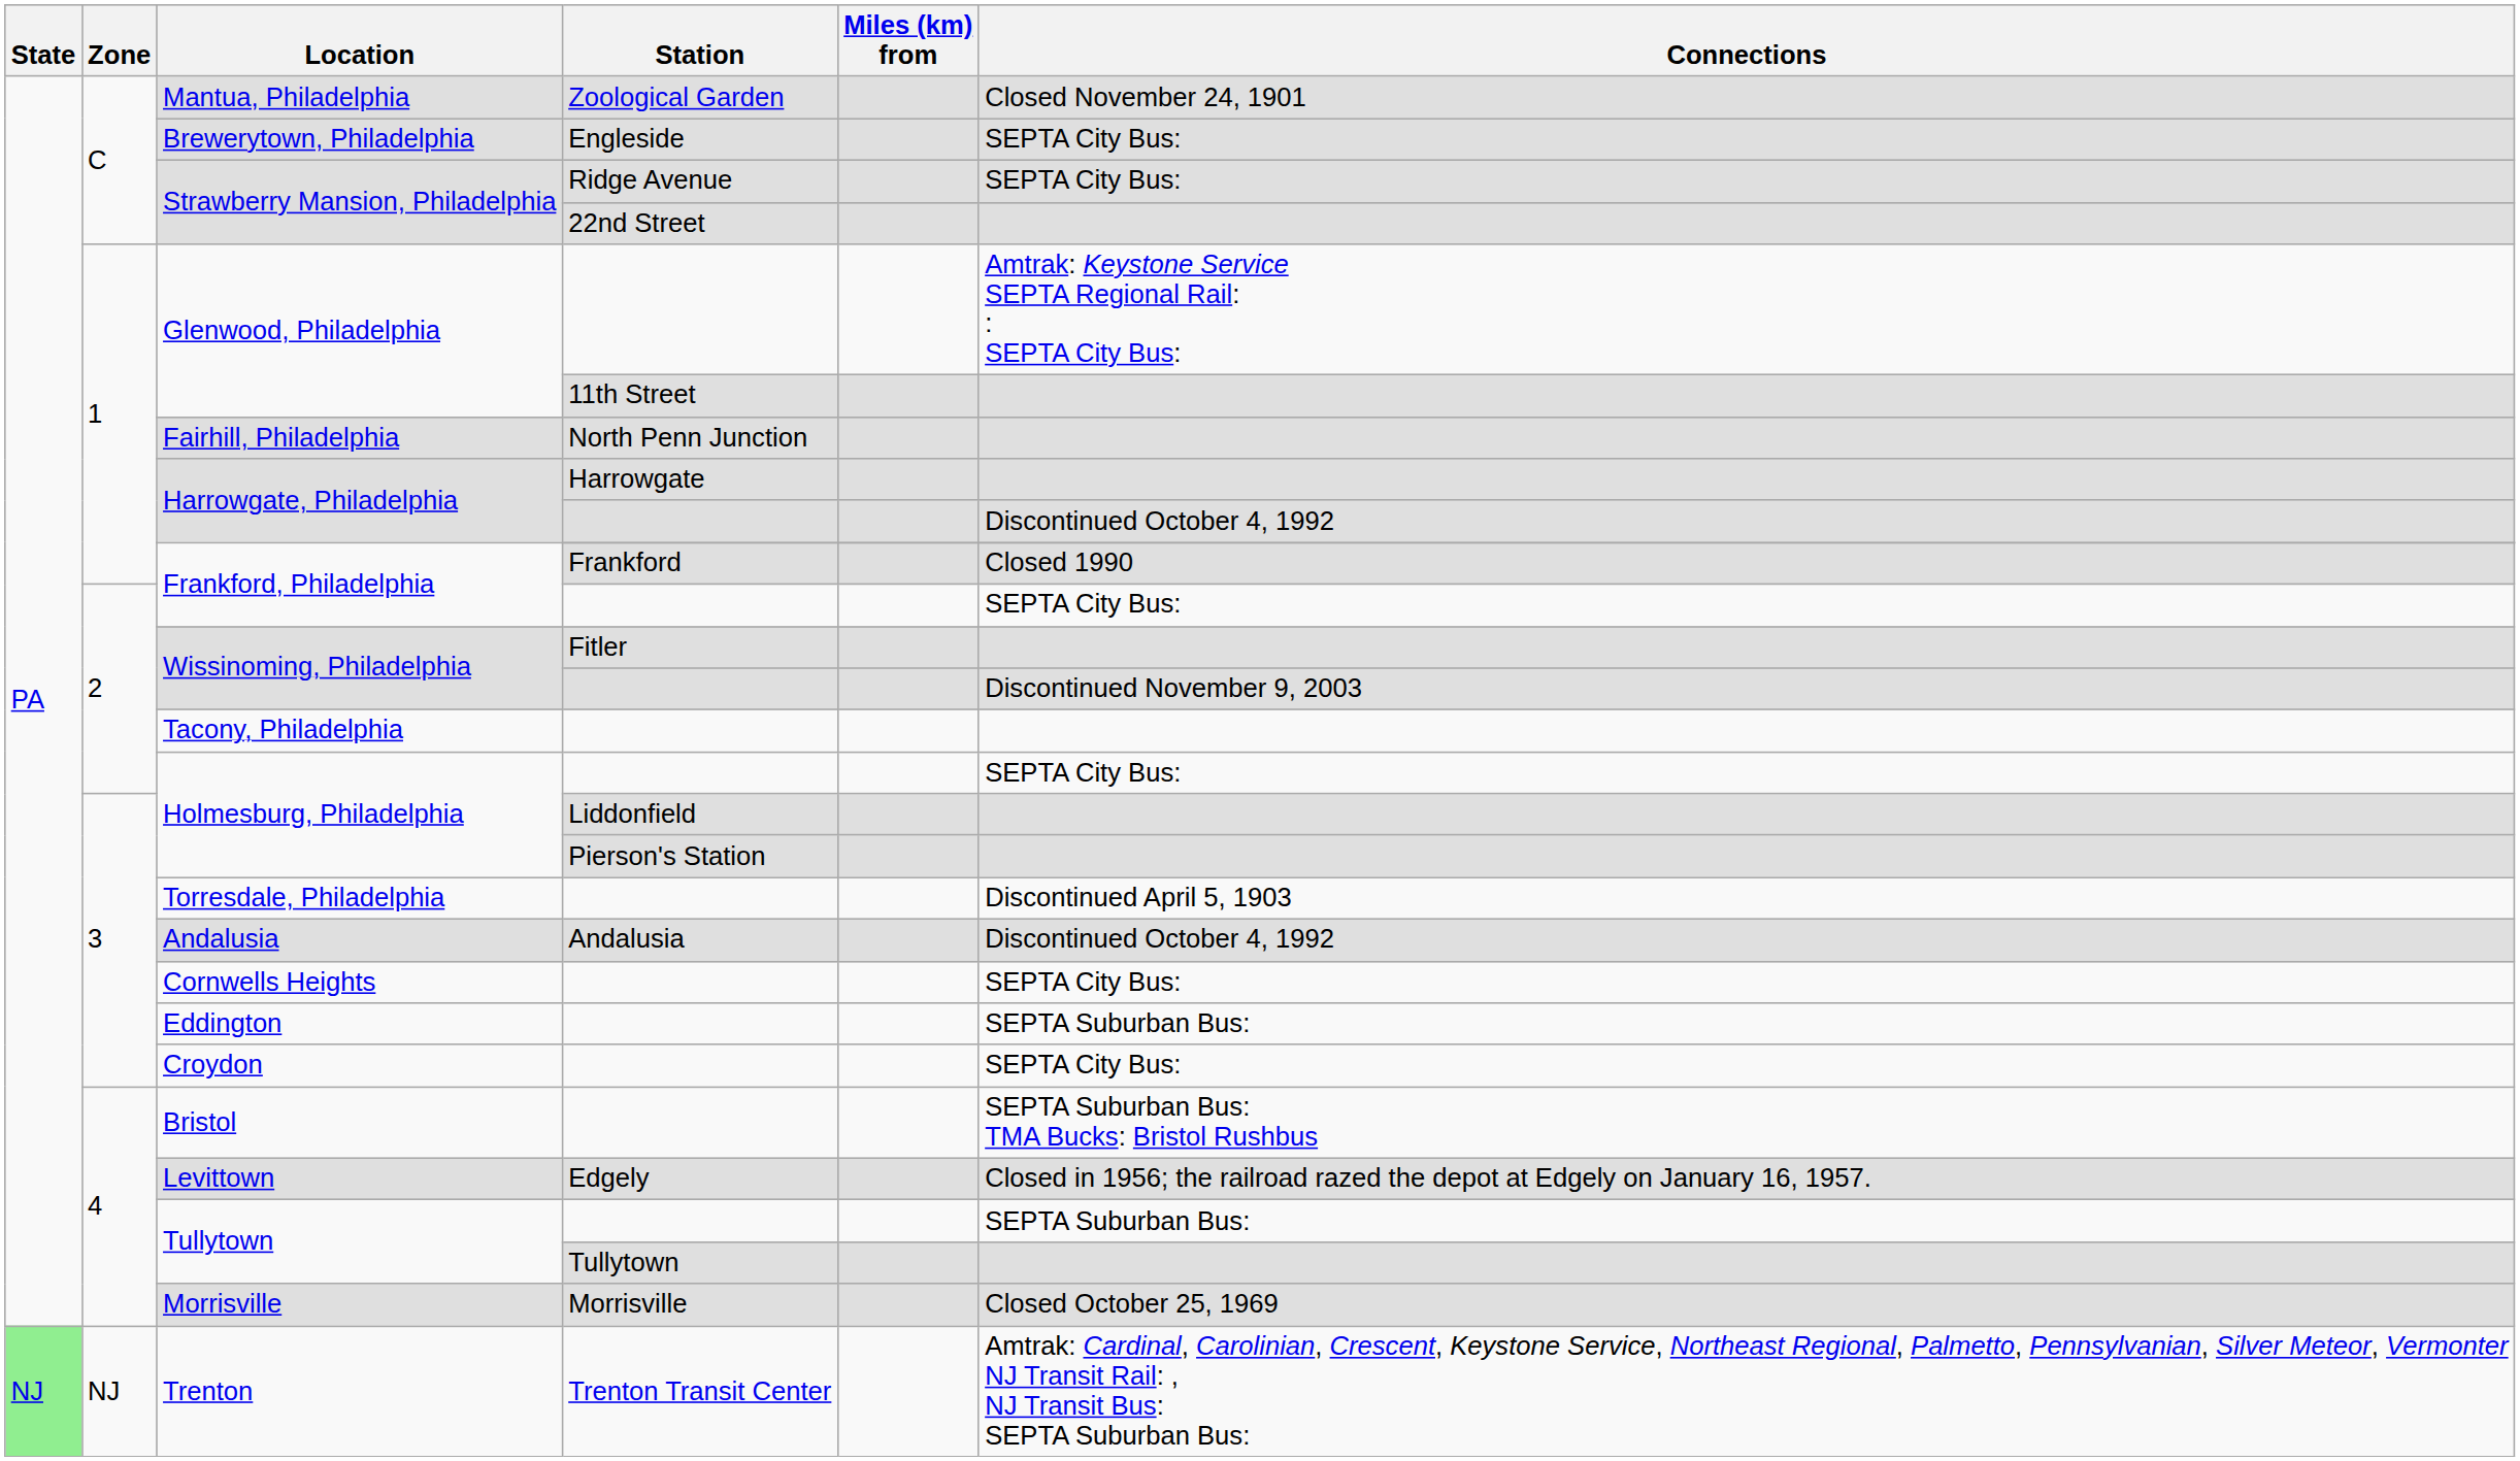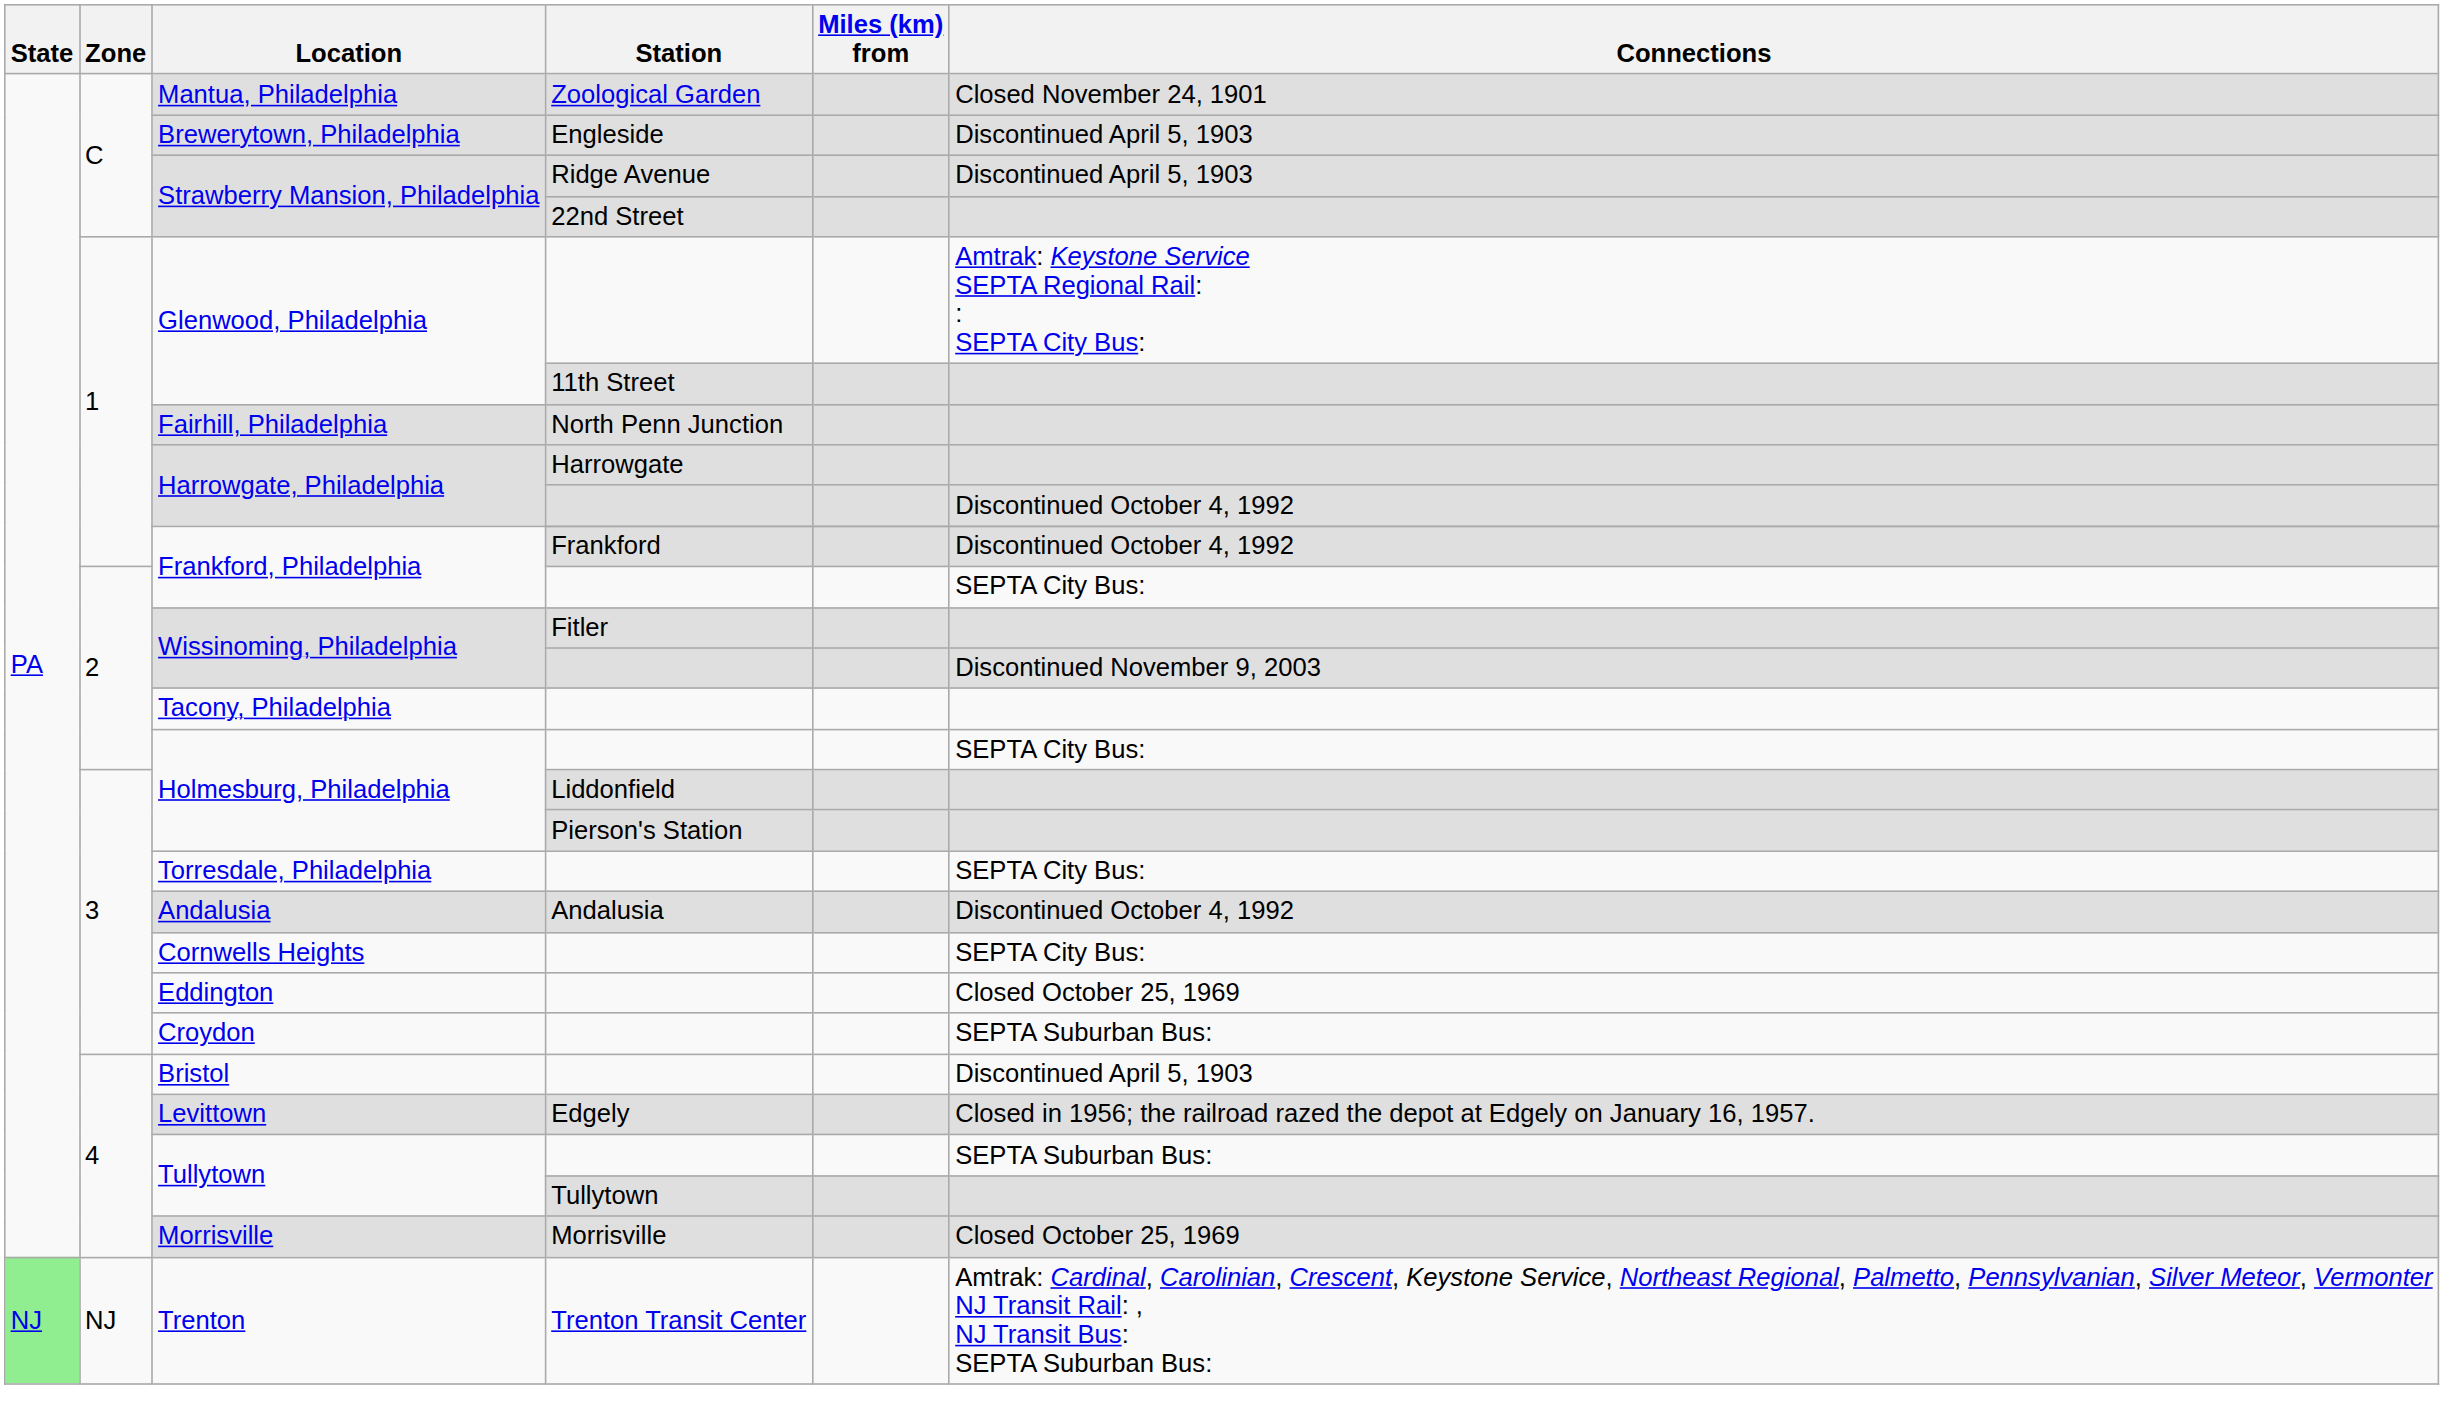Brewerytown, Philadelphia | Connections: SEPTA City Bus: -> Discontinued April 5, 1903
Strawberry Mansion, Philadelphia / Ridge Avenue | Connections: SEPTA City Bus: -> Discontinued April 5, 1903
Frankford, Philadelphia / Frankford | Connections: Closed 1990 -> Discontinued October 4, 1992
Torresdale, Philadelphia | Connections: Discontinued April 5, 1903 -> SEPTA City Bus:
Eddington | Connections: SEPTA Suburban Bus: -> Closed October 25, 1969
Croydon | Connections: SEPTA City Bus: -> SEPTA Suburban Bus:
Bristol | Connections: SEPTA Suburban Bus: TMA Bucks: Bristol Rushbus -> Discontinued April 5, 1903
